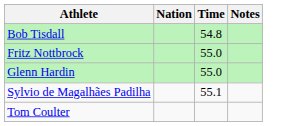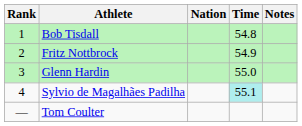+ column: Rank | 1 | 2 | 3 | 4 | —
Fritz Nottbrock | Time: 55.0 -> 54.9
Sylvio de Magalhães Padilha | Time: no background -> paleturquoise background
